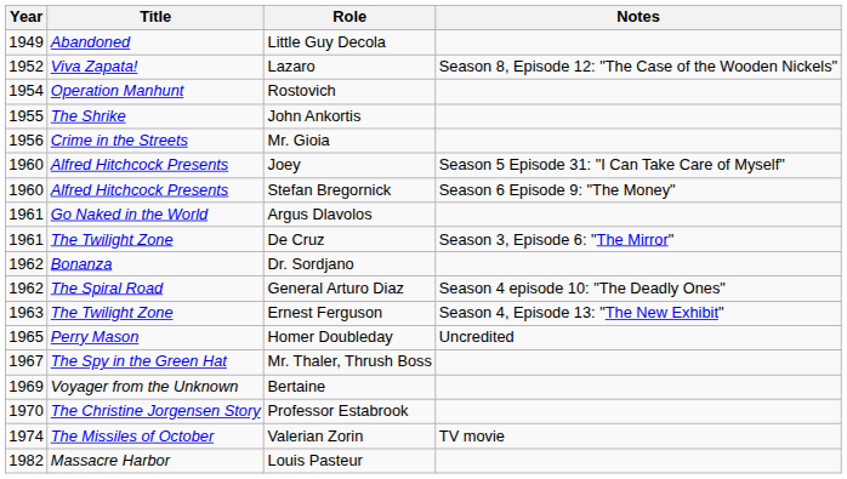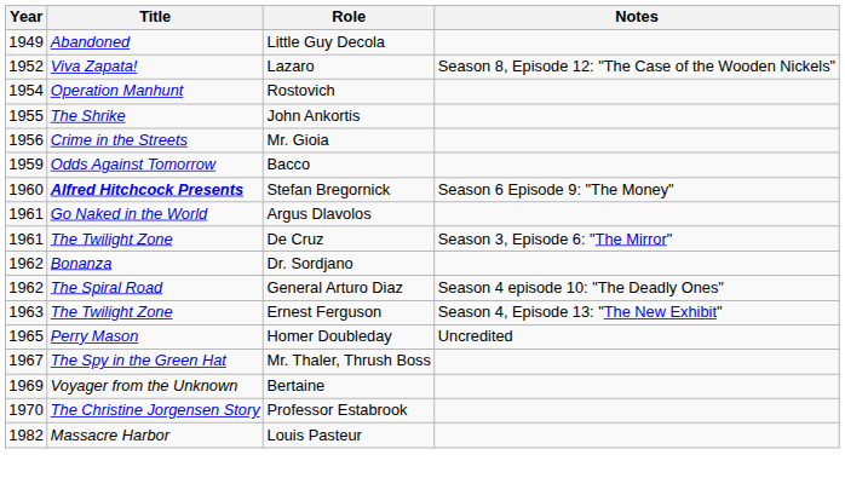+ row: 1959 | Odds Against Tomorrow | Bacco
- row: 1960 | Alfred Hitchcock Presents | Joey | Season 5 Episode 31: "I Can Take Care of Myself"
Stefan Bregornick | Title: normal -> bold
- row: 1974 | The Missiles of October | Valerian Zorin | TV movie
